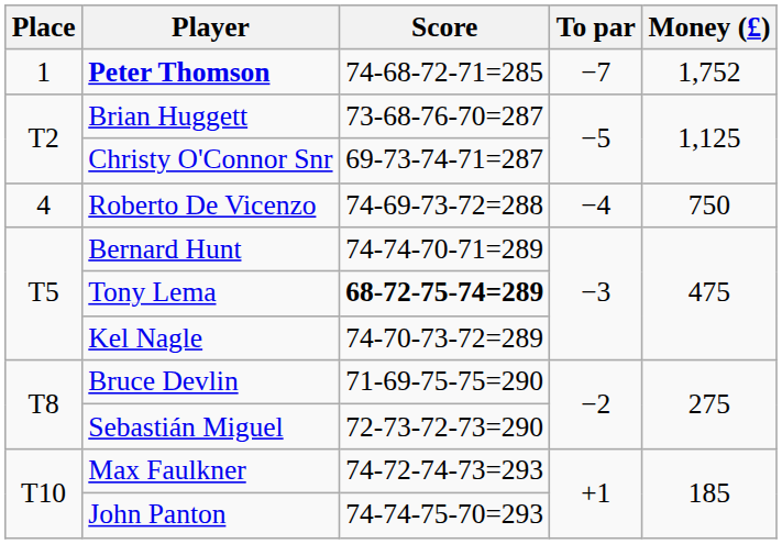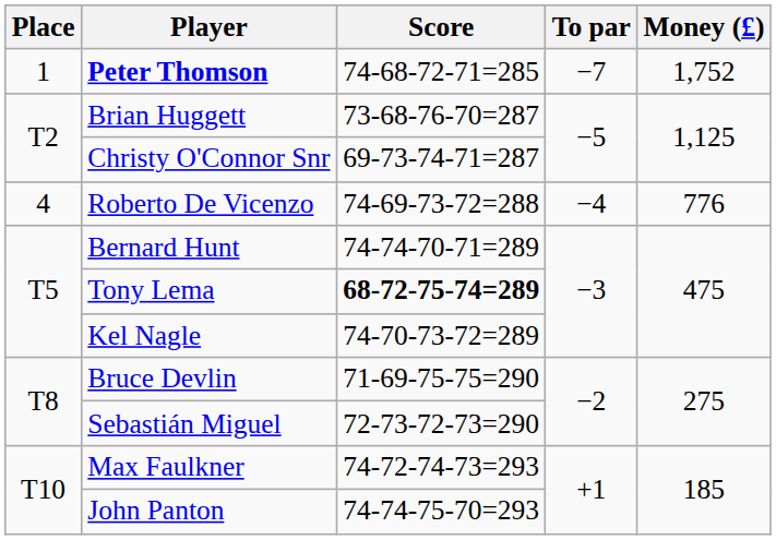Roberto De Vicenzo | Money (£): 750 -> 776
